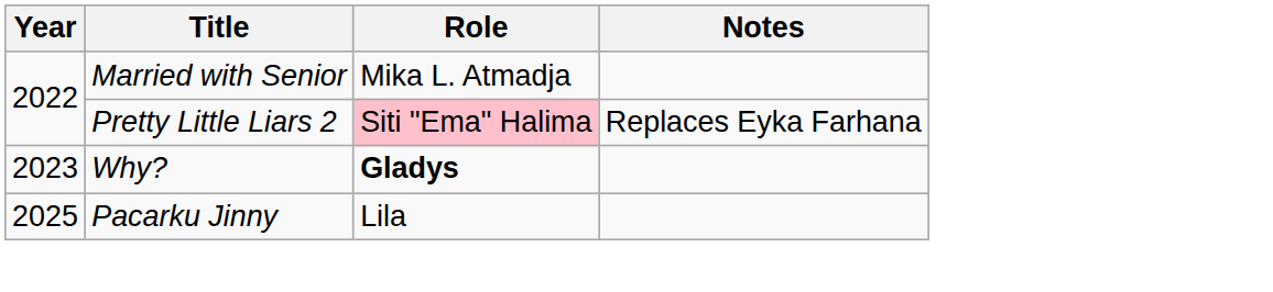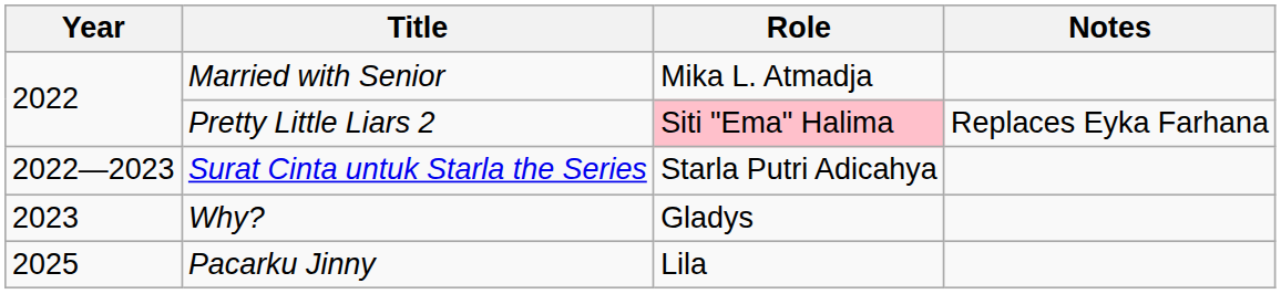+ row: 2022—2023 | Surat Cinta untuk Starla the Series | Starla Putri Adicahya
Why? | Role: bold -> normal
